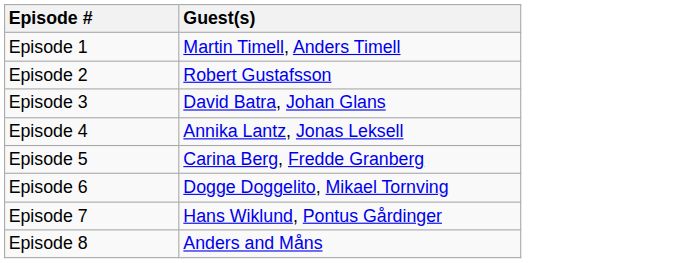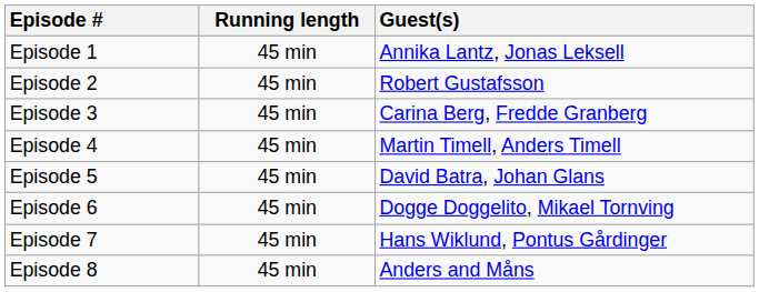+ column: Running length | 45 min | 45 min | 45 min | 45 min | 45 min | 45 min | 45 min | 45 min
Episode 1 | Guest(s): Martin Timell, Anders Timell -> Annika Lantz, Jonas Leksell
Episode 3 | Guest(s): David Batra, Johan Glans -> Carina Berg, Fredde Granberg
Episode 4 | Guest(s): Annika Lantz, Jonas Leksell -> Martin Timell, Anders Timell
Episode 5 | Guest(s): Carina Berg, Fredde Granberg -> David Batra, Johan Glans
